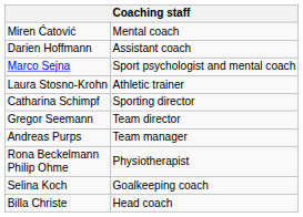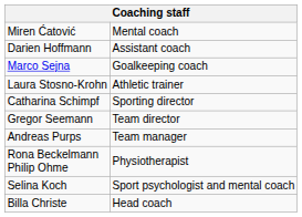Marco Sejna | column 2: Sport psychologist and mental coach -> Goalkeeping coach
Selina Koch | column 2: Goalkeeping coach -> Sport psychologist and mental coach
